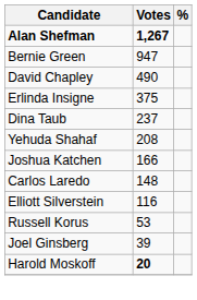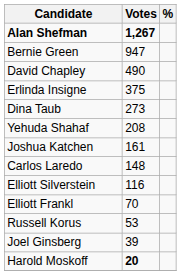Dina Taub | Votes: 237 -> 273
Joshua Katchen | Votes: 166 -> 161
+ row: Elliott Frankl | 70
